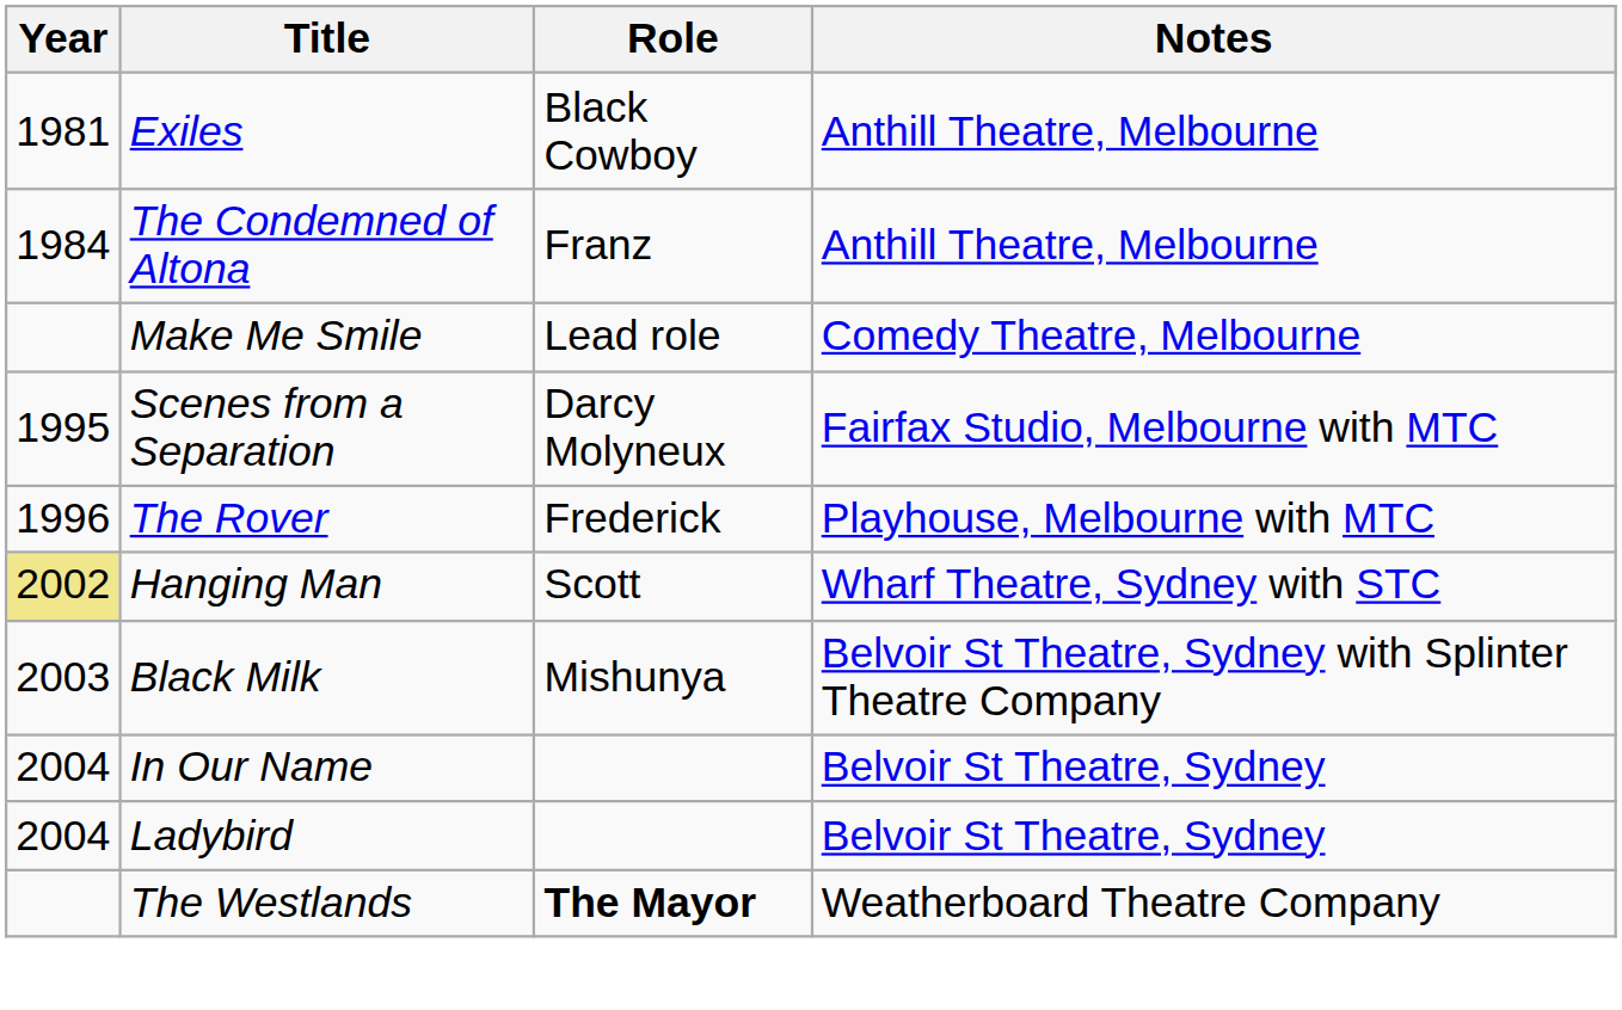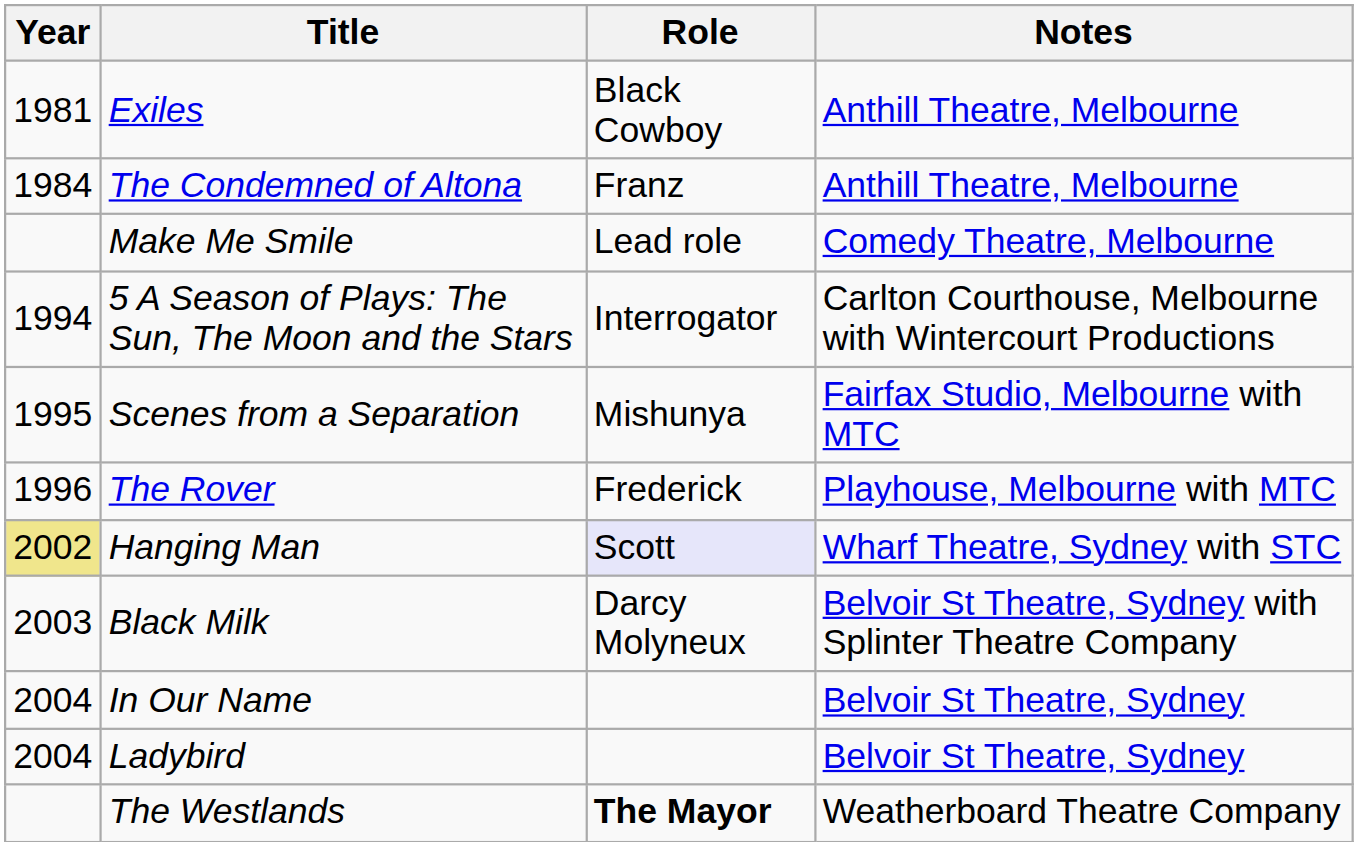+ row: 1994 | 5 A Season of Plays: The Sun, The Moon and the Stars | Interrogator | Carlton Courthouse, Melbourne with Wintercourt Productions
Scenes from a Separation | Role: Darcy Molyneux -> Mishunya
Hanging Man | Role: no background -> lavender background
Black Milk | Role: Mishunya -> Darcy Molyneux
